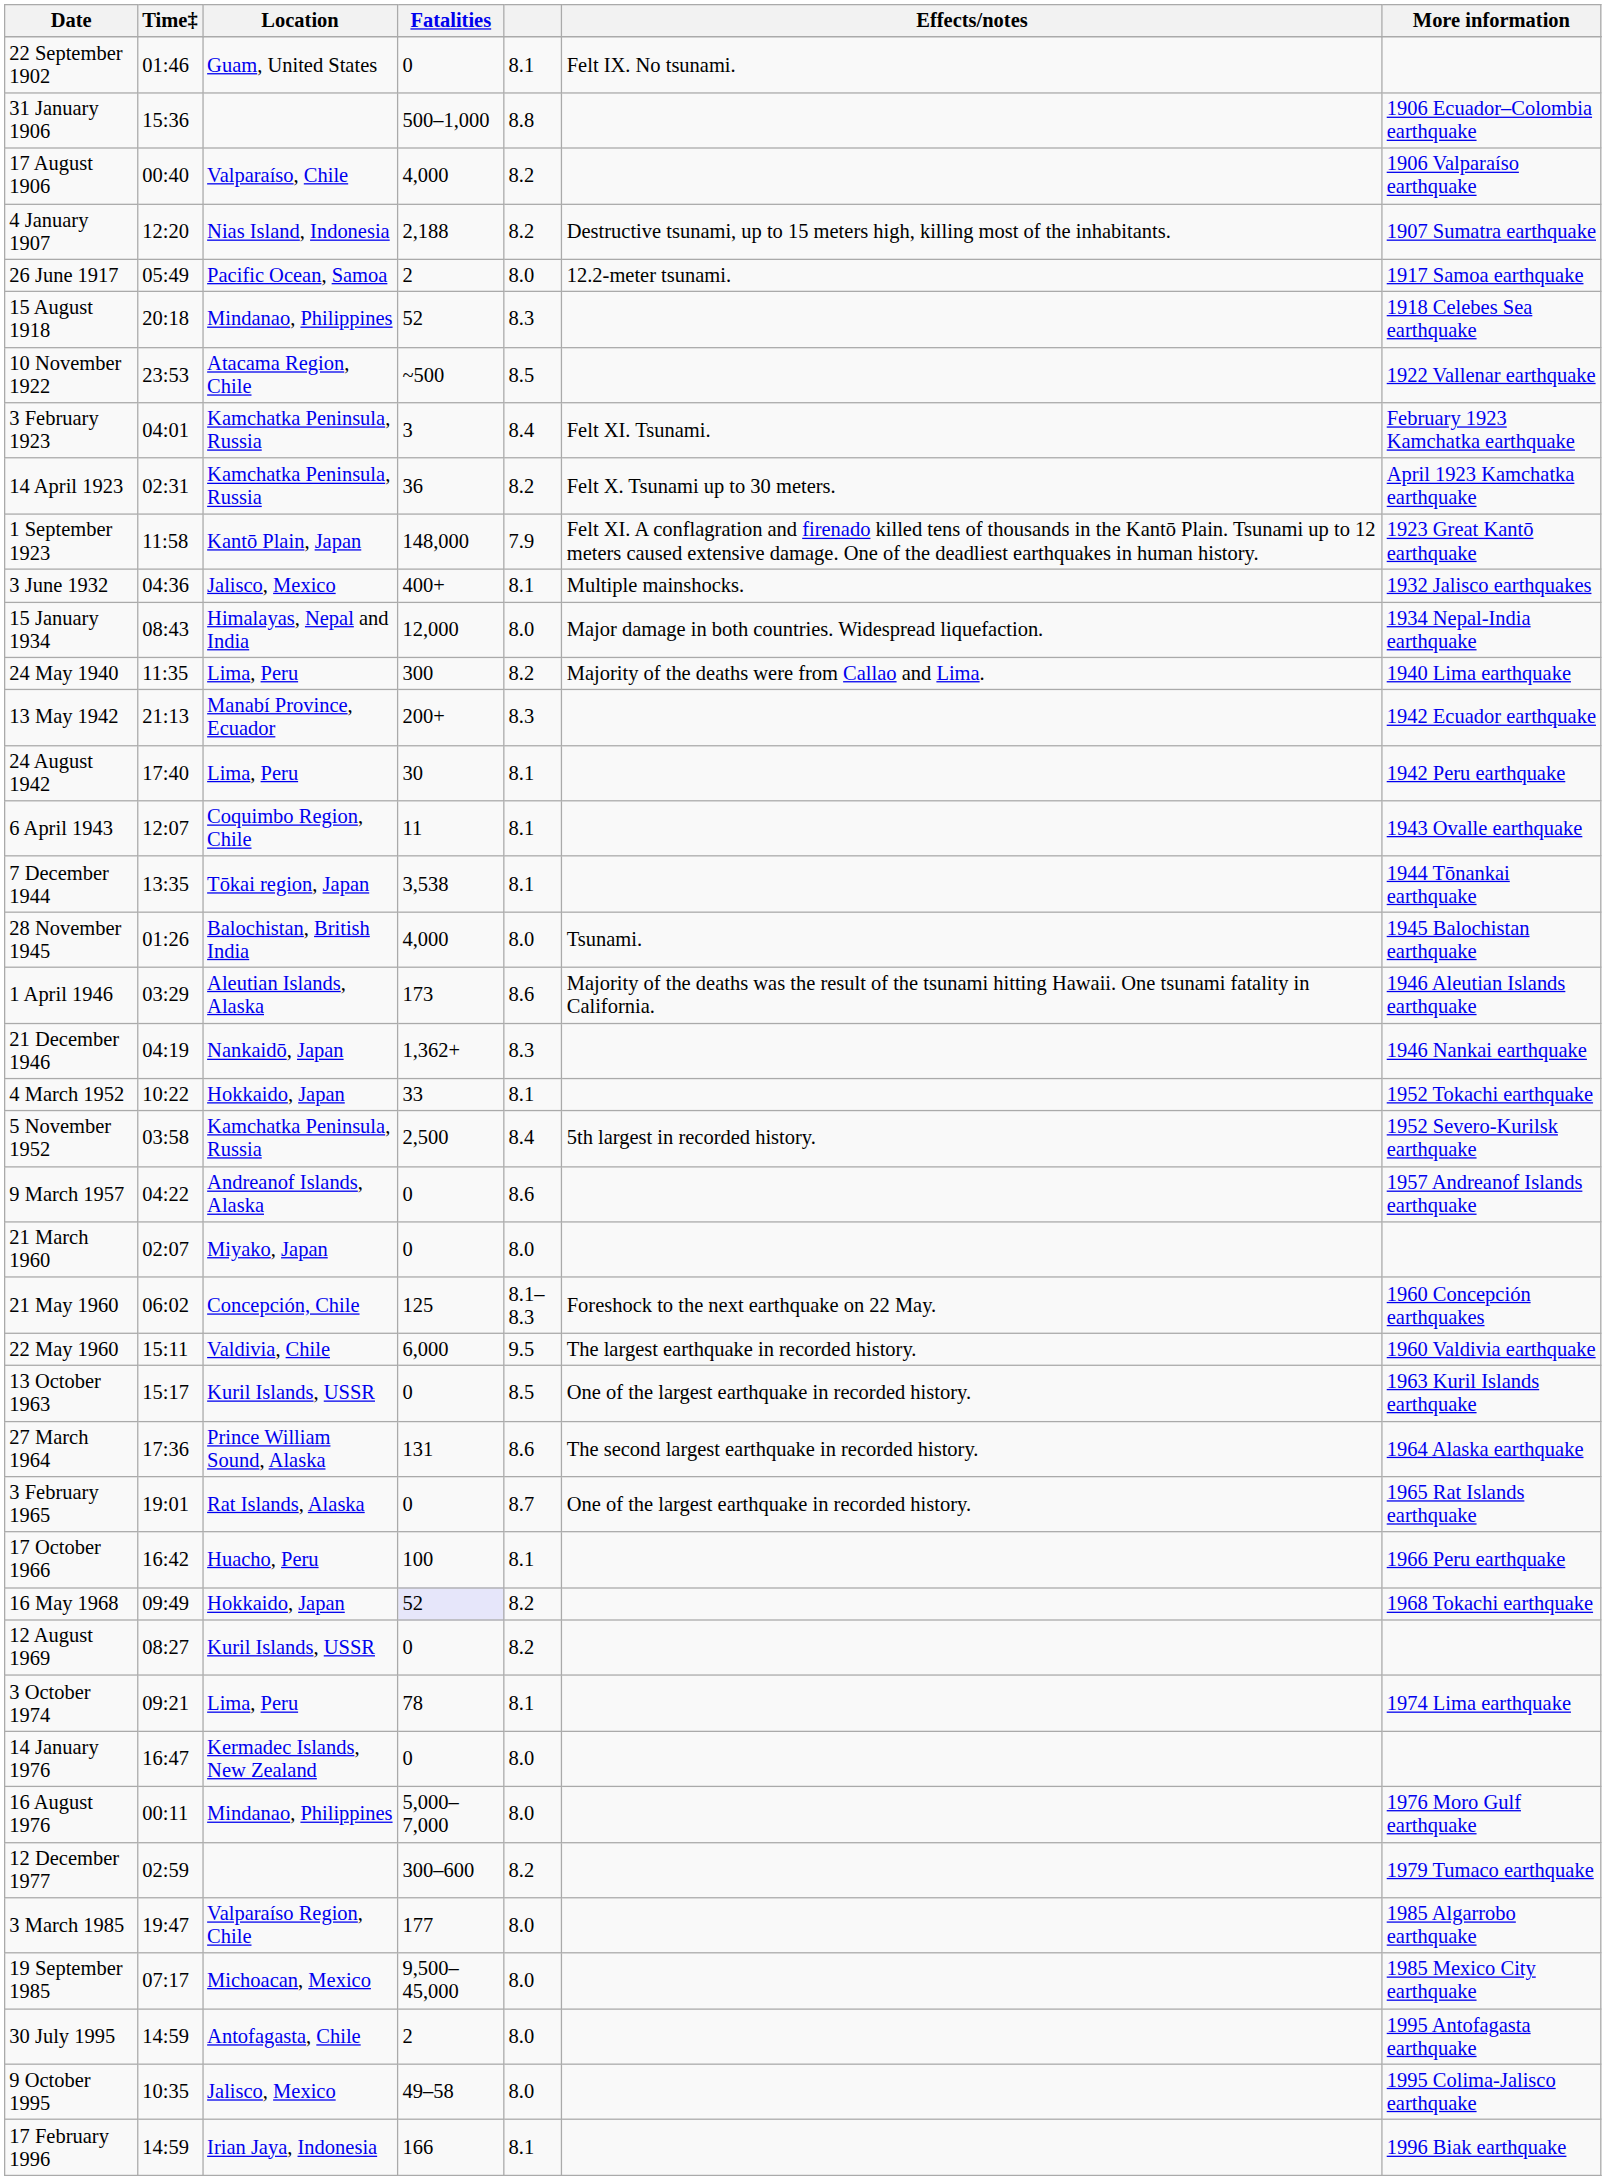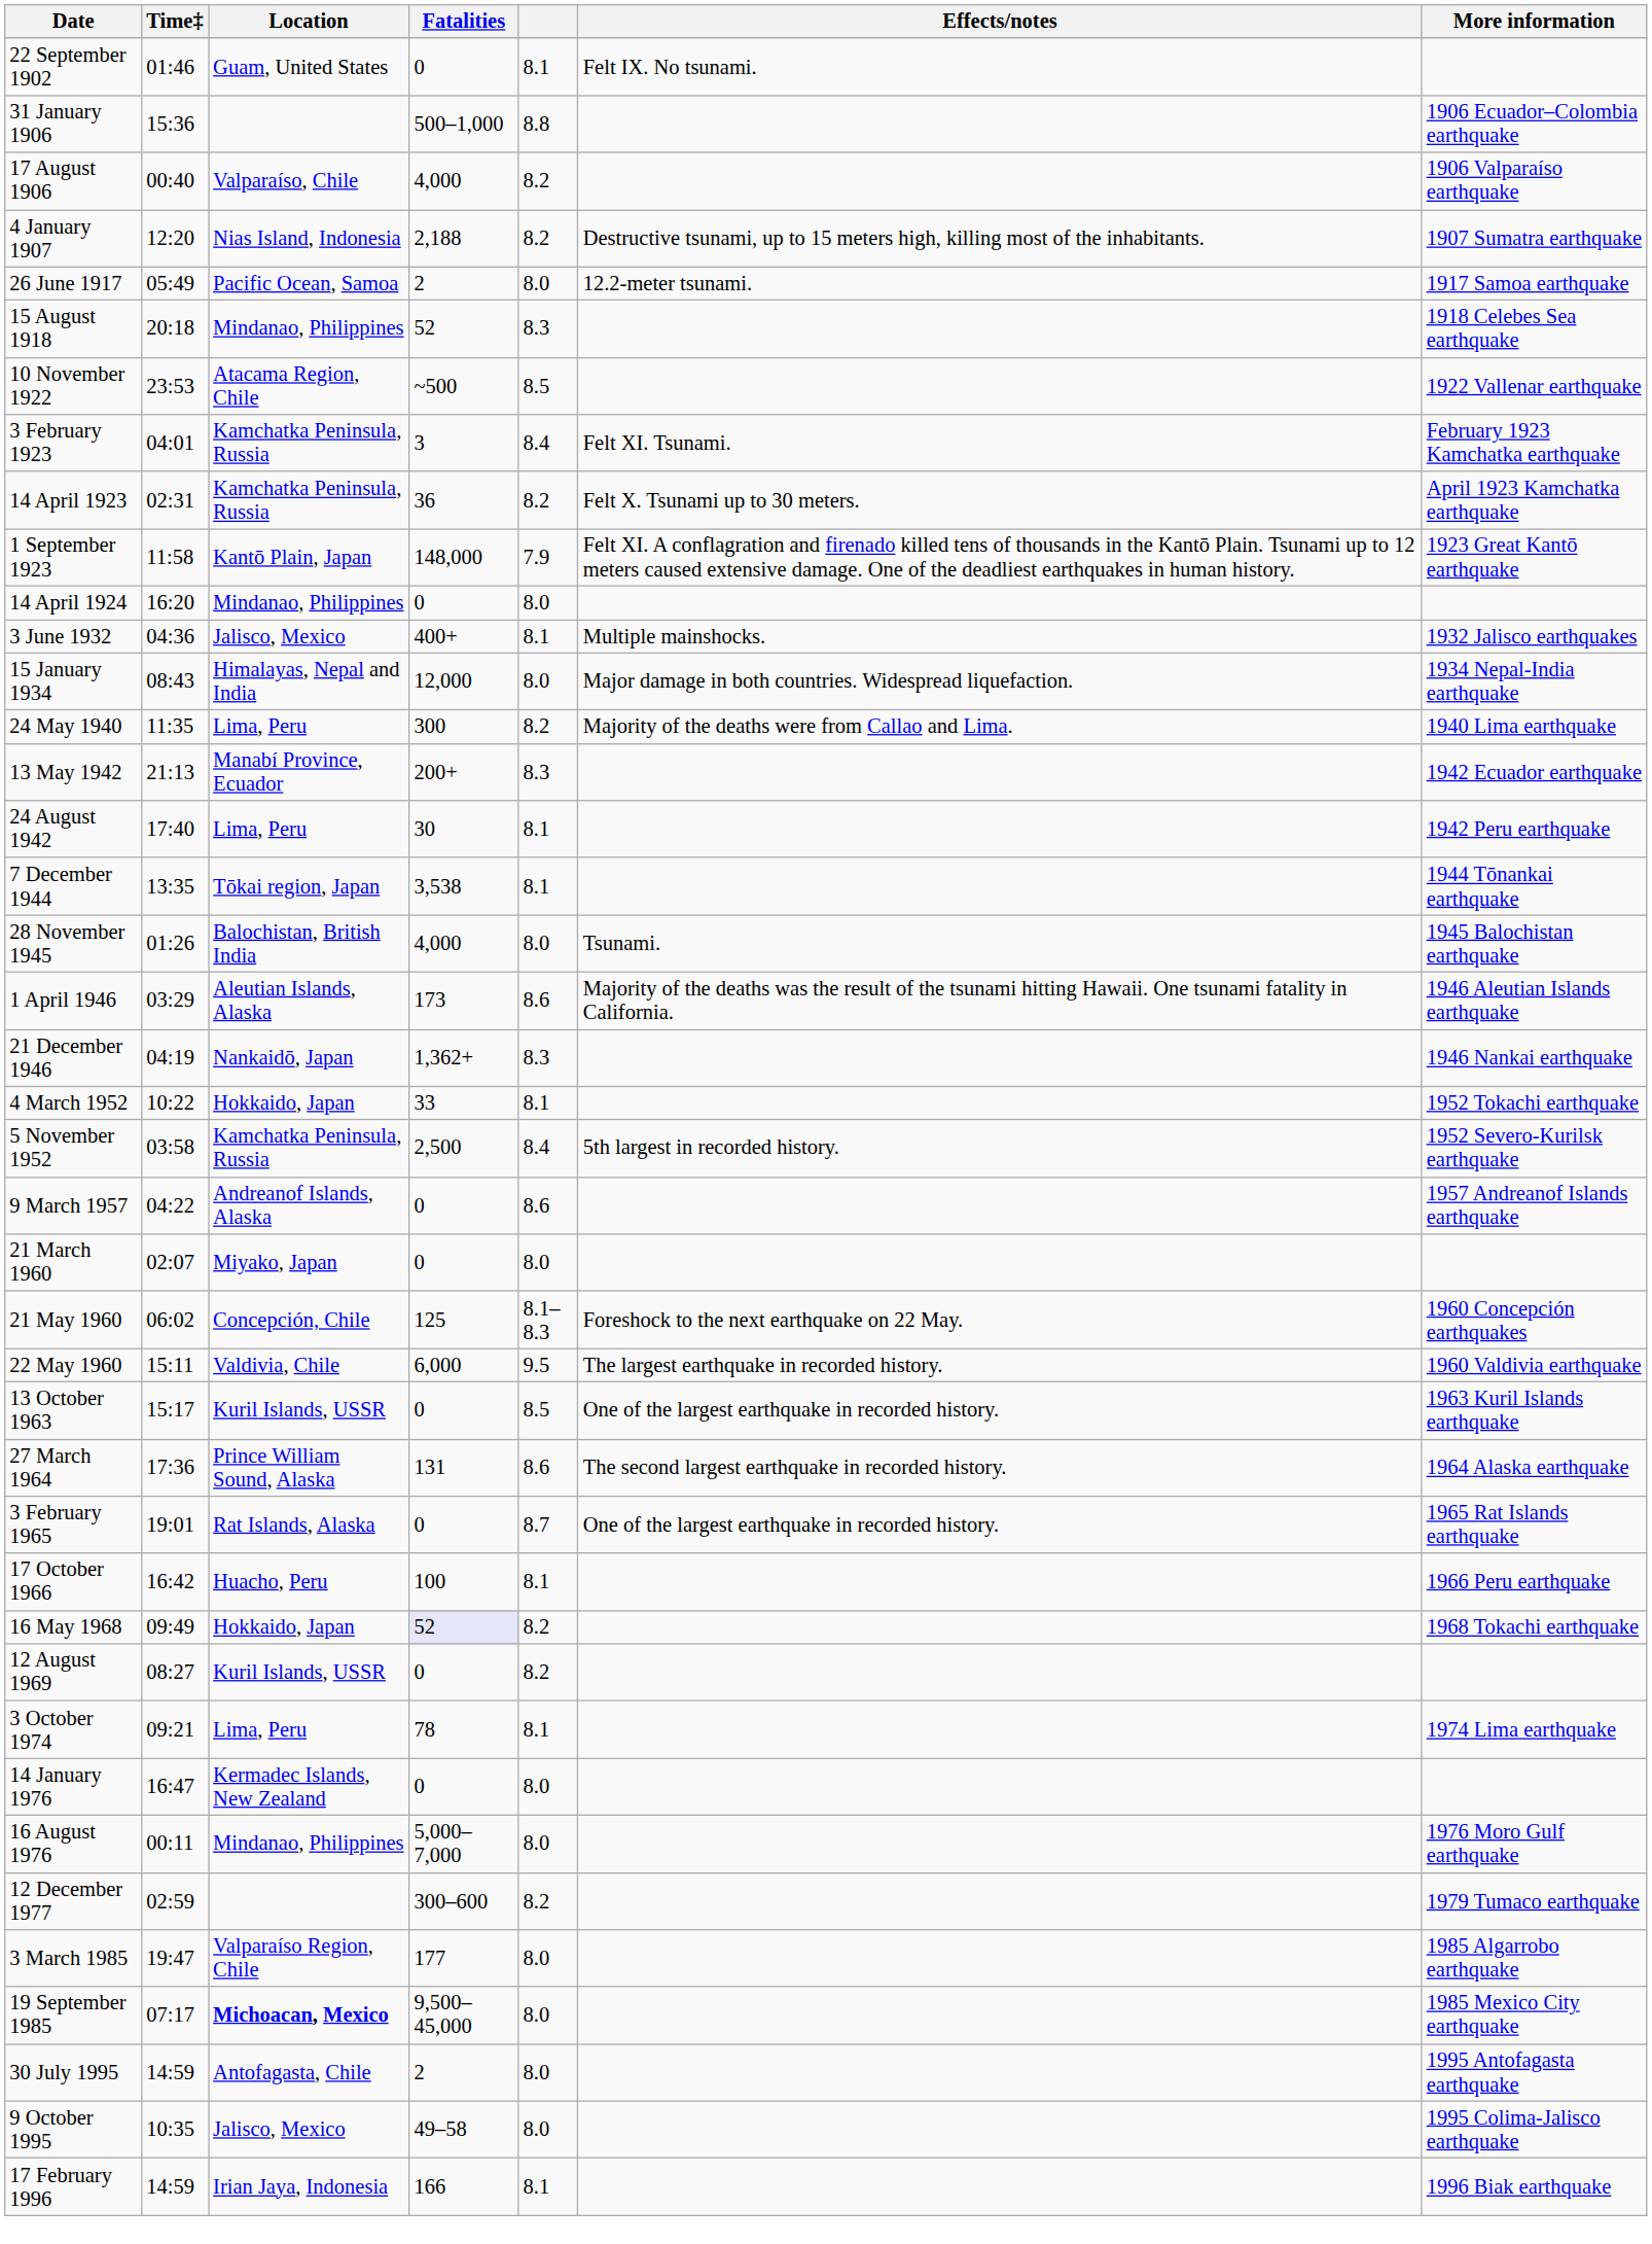+ row: 14 April 1924 | 16:20 | Mindanao, Philippines | 0 | 8.0
- row: 6 April 1943 | 12:07 | Coquimbo Region, Chile | 11 | 8.1 | 1943 Ovalle earthquake
19 September 1985 | Location: normal -> bold
